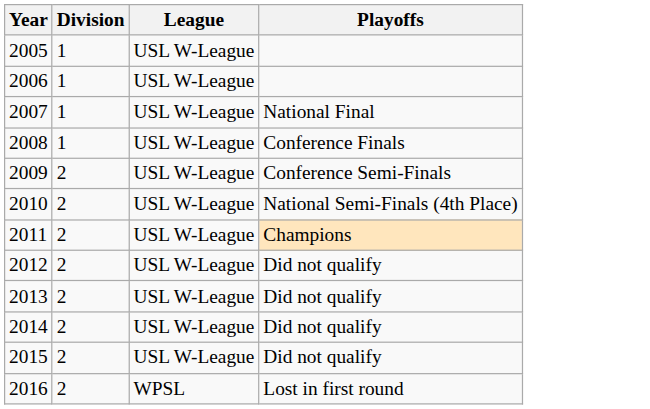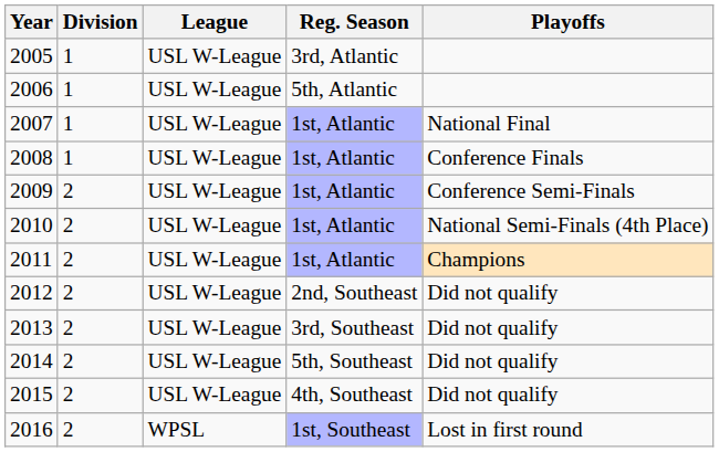+ column: Reg. Season | 3rd, Atlantic | 5th, Atlantic | 1st, Atlantic | 1st, Atlantic | 1st, Atlantic | 1st, Atlantic | 1st, Atlantic | 2nd, Southeast | 3rd, Southeast | 5th, Southeast | 4th, Southeast | 1st, Southeast
